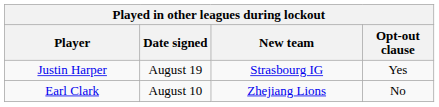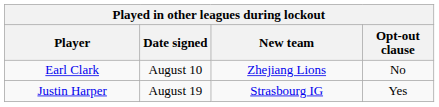rows swapped: Earl Clark <-> Justin Harper
